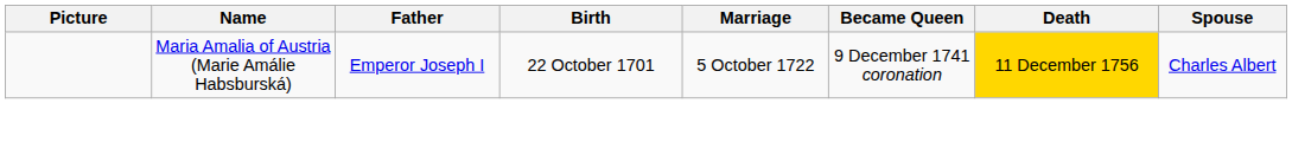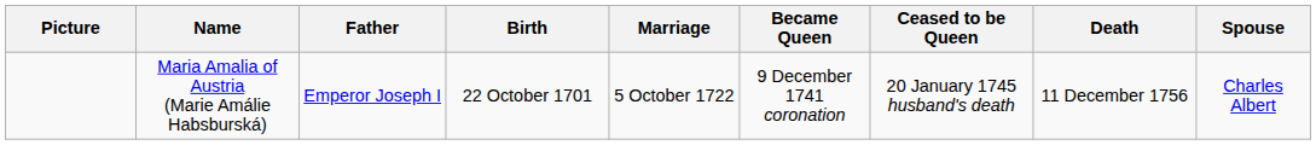+ column: Ceased to be Queen | 20 January 1745 husband's death
Maria Amalia of Austria (Marie Amálie Habsburská) | Death: gold background -> no background
